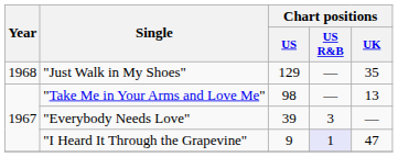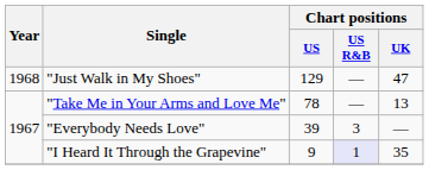"Just Walk in My Shoes" | Chart positions / UK: 35 -> 47
"Take Me in Your Arms and Love Me" | Chart positions / US: 98 -> 78
"I Heard It Through the Grapevine" | Chart positions / UK: 47 -> 35
